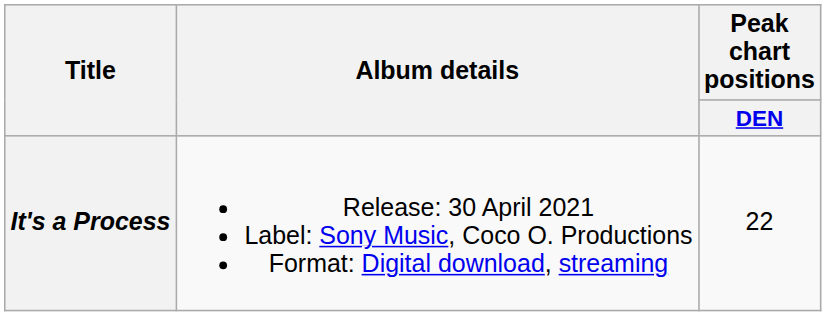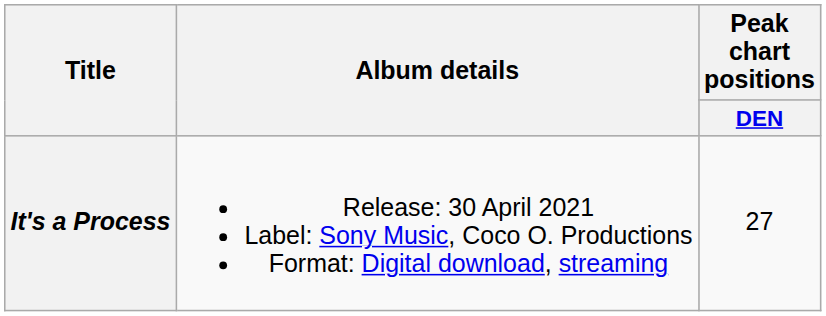It's a Process | Peak chart positions / DEN: 22 -> 27
